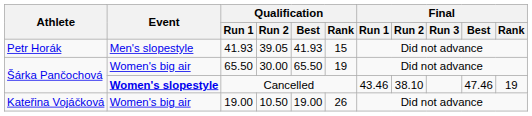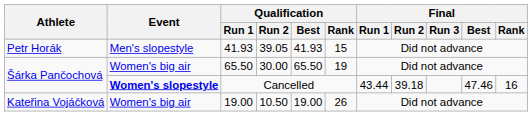Cancelled | Final / Run 1: 43.46 -> 43.44
Cancelled | Final / Run 2: 38.10 -> 39.18
Cancelled | Final / Rank: 19 -> 16
